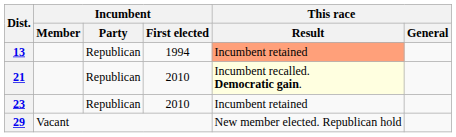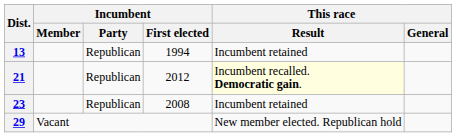13 | This race / Result: lightsalmon background -> no background
21 | Incumbent / First elected: 2010 -> 2012
23 | Incumbent / First elected: 2010 -> 2008
